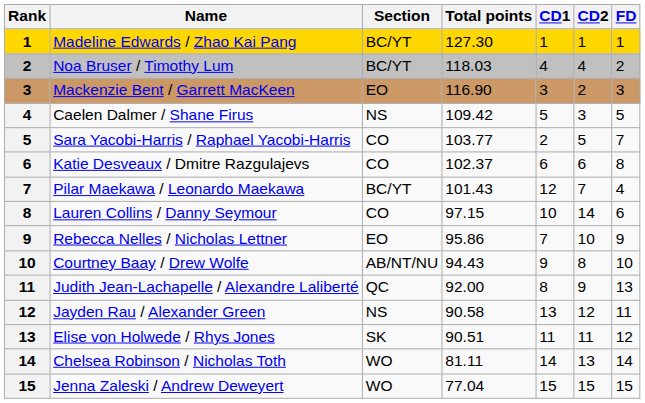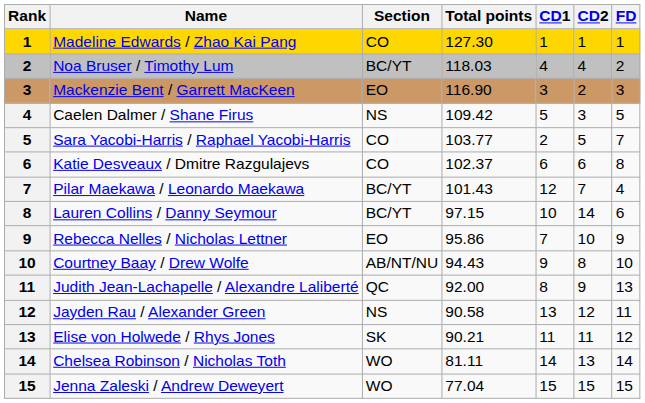Madeline Edwards / Zhao Kai Pang | Section: BC/YT -> CO
Lauren Collins / Danny Seymour | Section: CO -> BC/YT
Elise von Holwede / Rhys Jones | Total points: 90.51 -> 90.21
